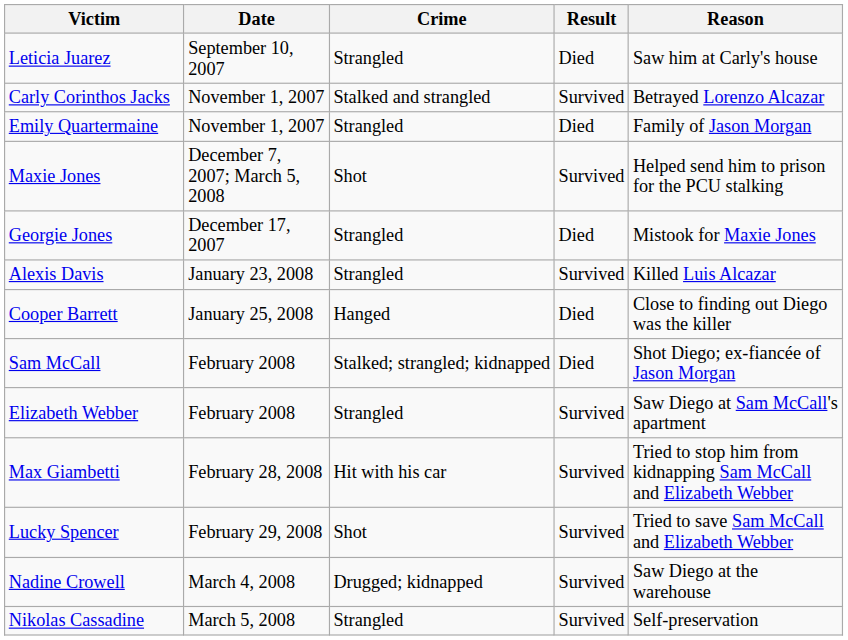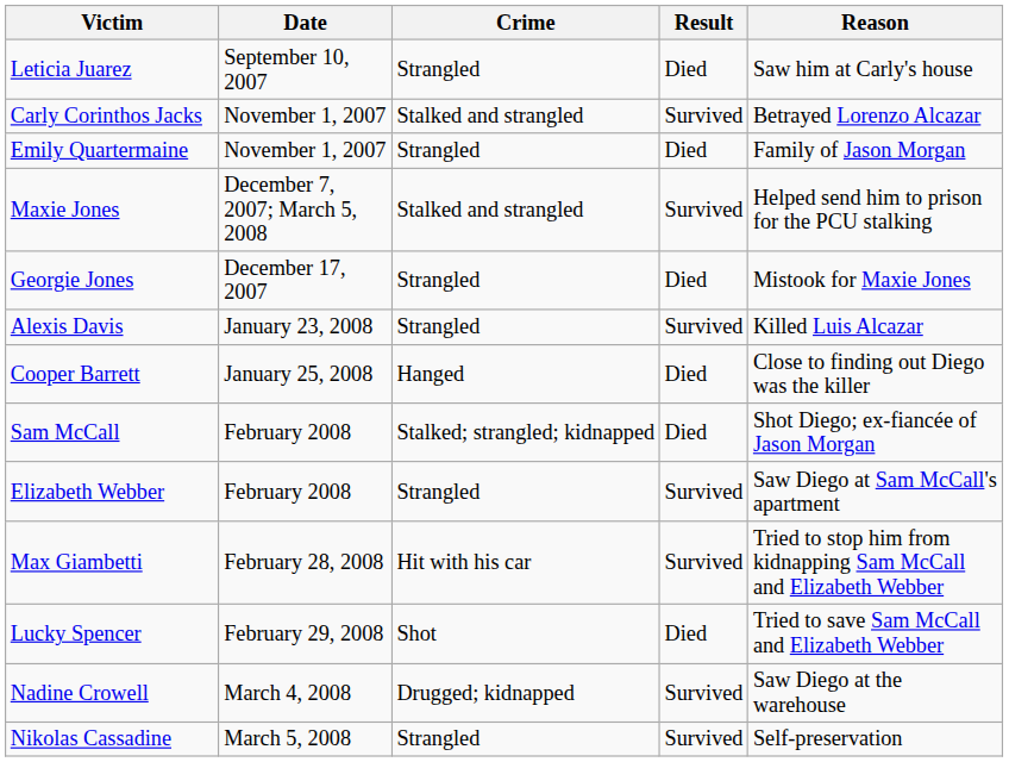Maxie Jones | Crime: Shot -> Stalked and strangled
Lucky Spencer | Result: Survived -> Died
